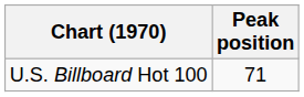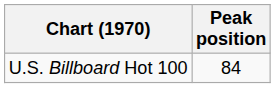U.S. Billboard Hot 100 | Peak position: 71 -> 84
